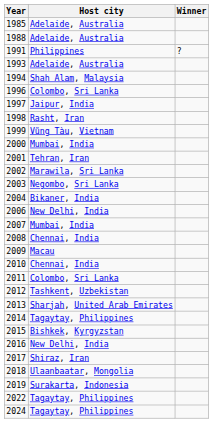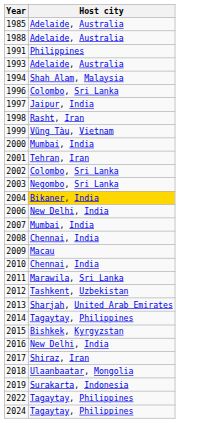- column: Winner | ?
2002 | Host city: Marawila, Sri Lanka -> Colombo, Sri Lanka
2004 | Host city: no background -> gold background
2011 | Host city: Colombo, Sri Lanka -> Marawila, Sri Lanka
